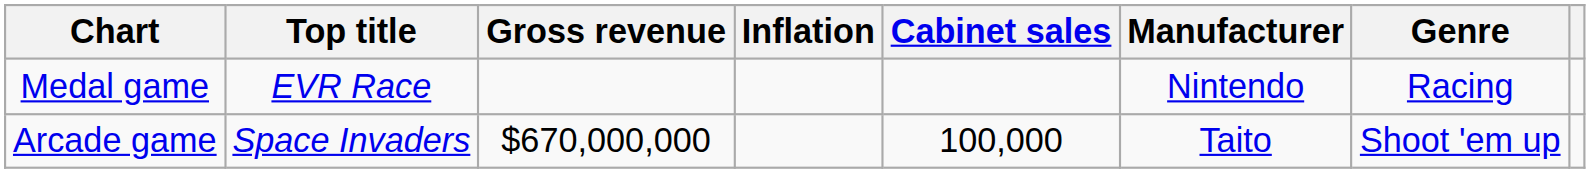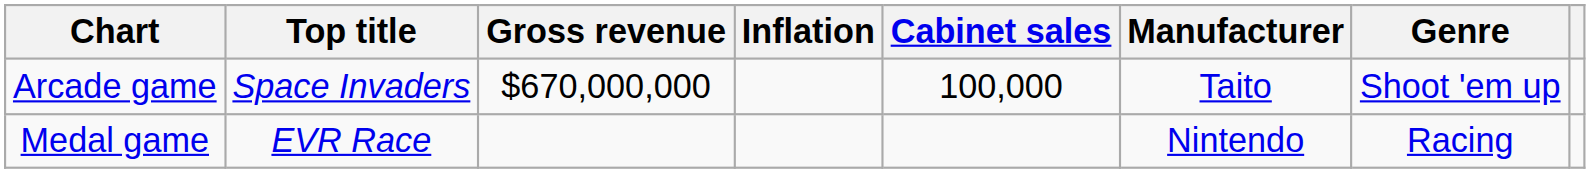rows swapped: Arcade game <-> Medal game
